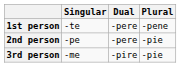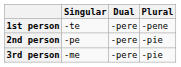3rd person | Dual: -pire -> -pere
